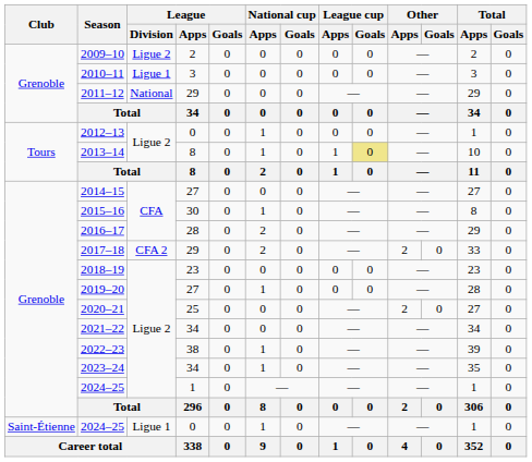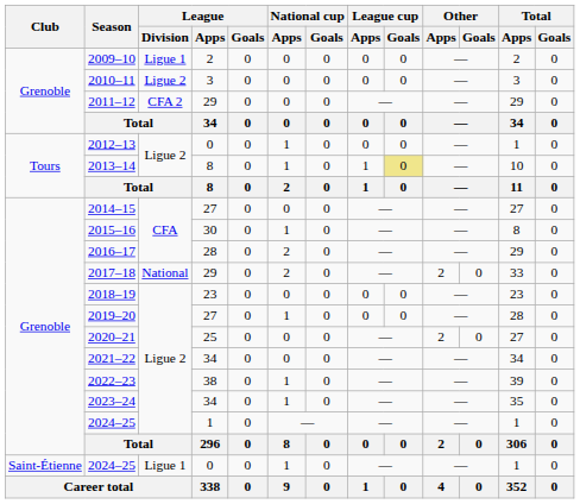2009–10 | League / Division: Ligue 2 -> Ligue 1
2010–11 | League / Division: Ligue 1 -> Ligue 2
2011–12 | League / Division: National -> CFA 2
2017–18 | League / Division: CFA 2 -> National
